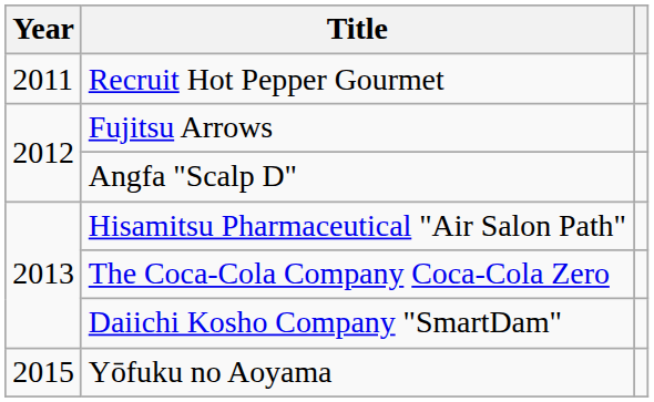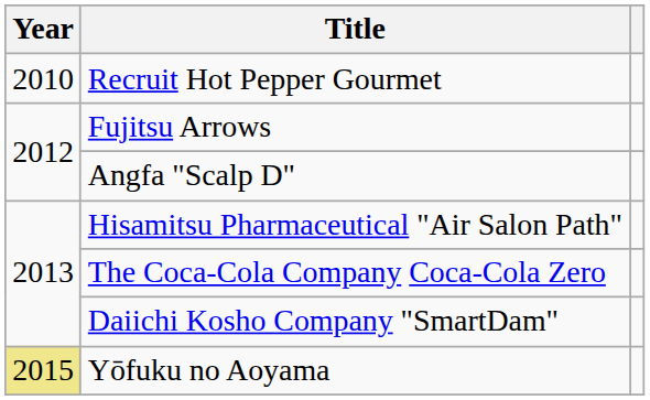Recruit Hot Pepper Gourmet | Year: 2011 -> 2010
Yōfuku no Aoyama | Year: no background -> khaki background
